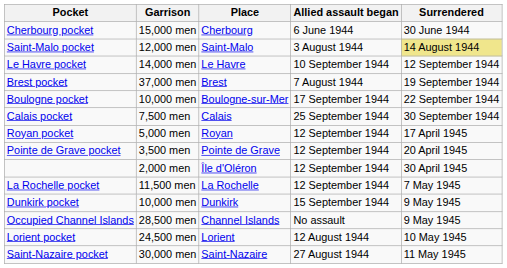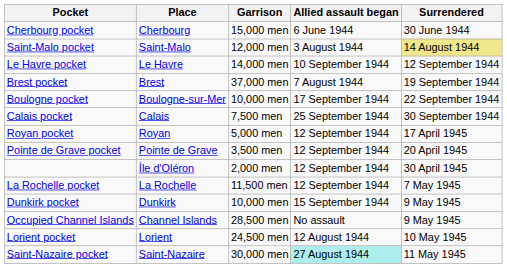columns swapped: Place <-> Garrison
Saint-Nazaire pocket | Allied assault began: no background -> paleturquoise background
